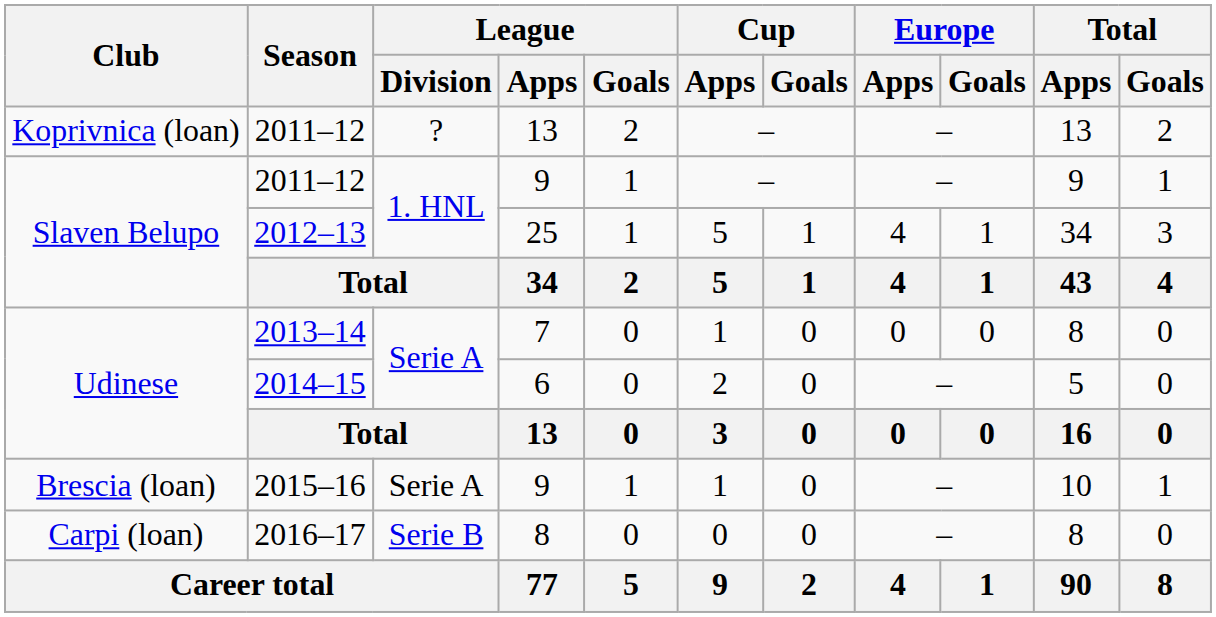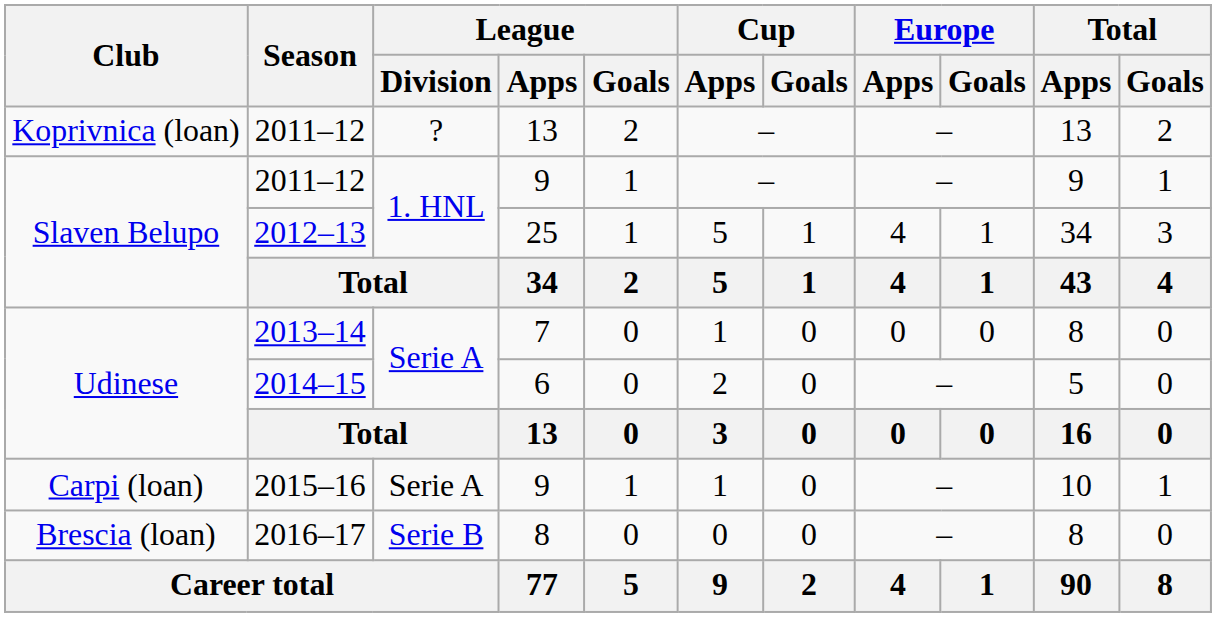2015–16 | Club: Brescia (loan) -> Carpi (loan)
2016–17 | Club: Carpi (loan) -> Brescia (loan)
